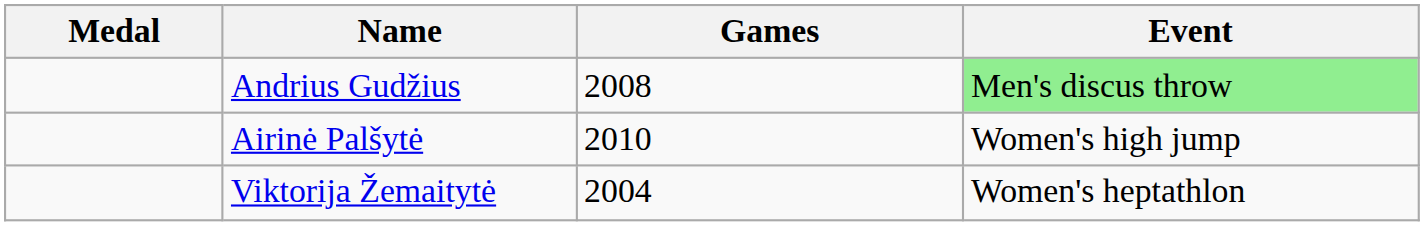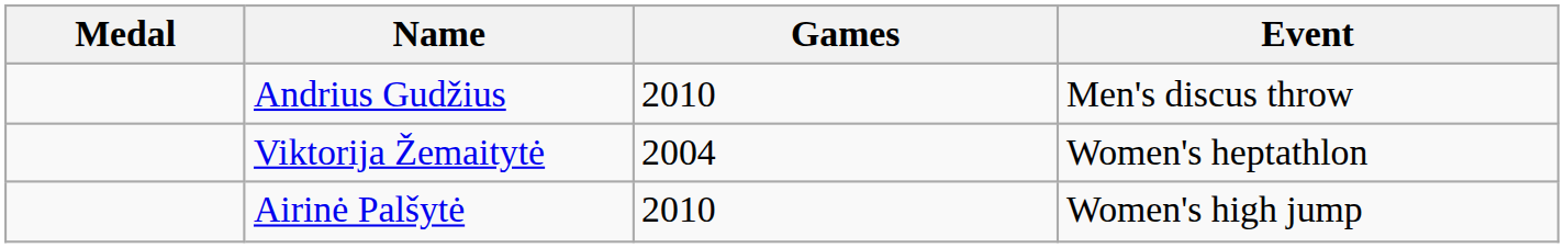Andrius Gudžius | Games: 2008 -> 2010
Andrius Gudžius | Event: lightgreen background -> no background
rows swapped: Viktorija Žemaitytė <-> Airinė Palšytė
